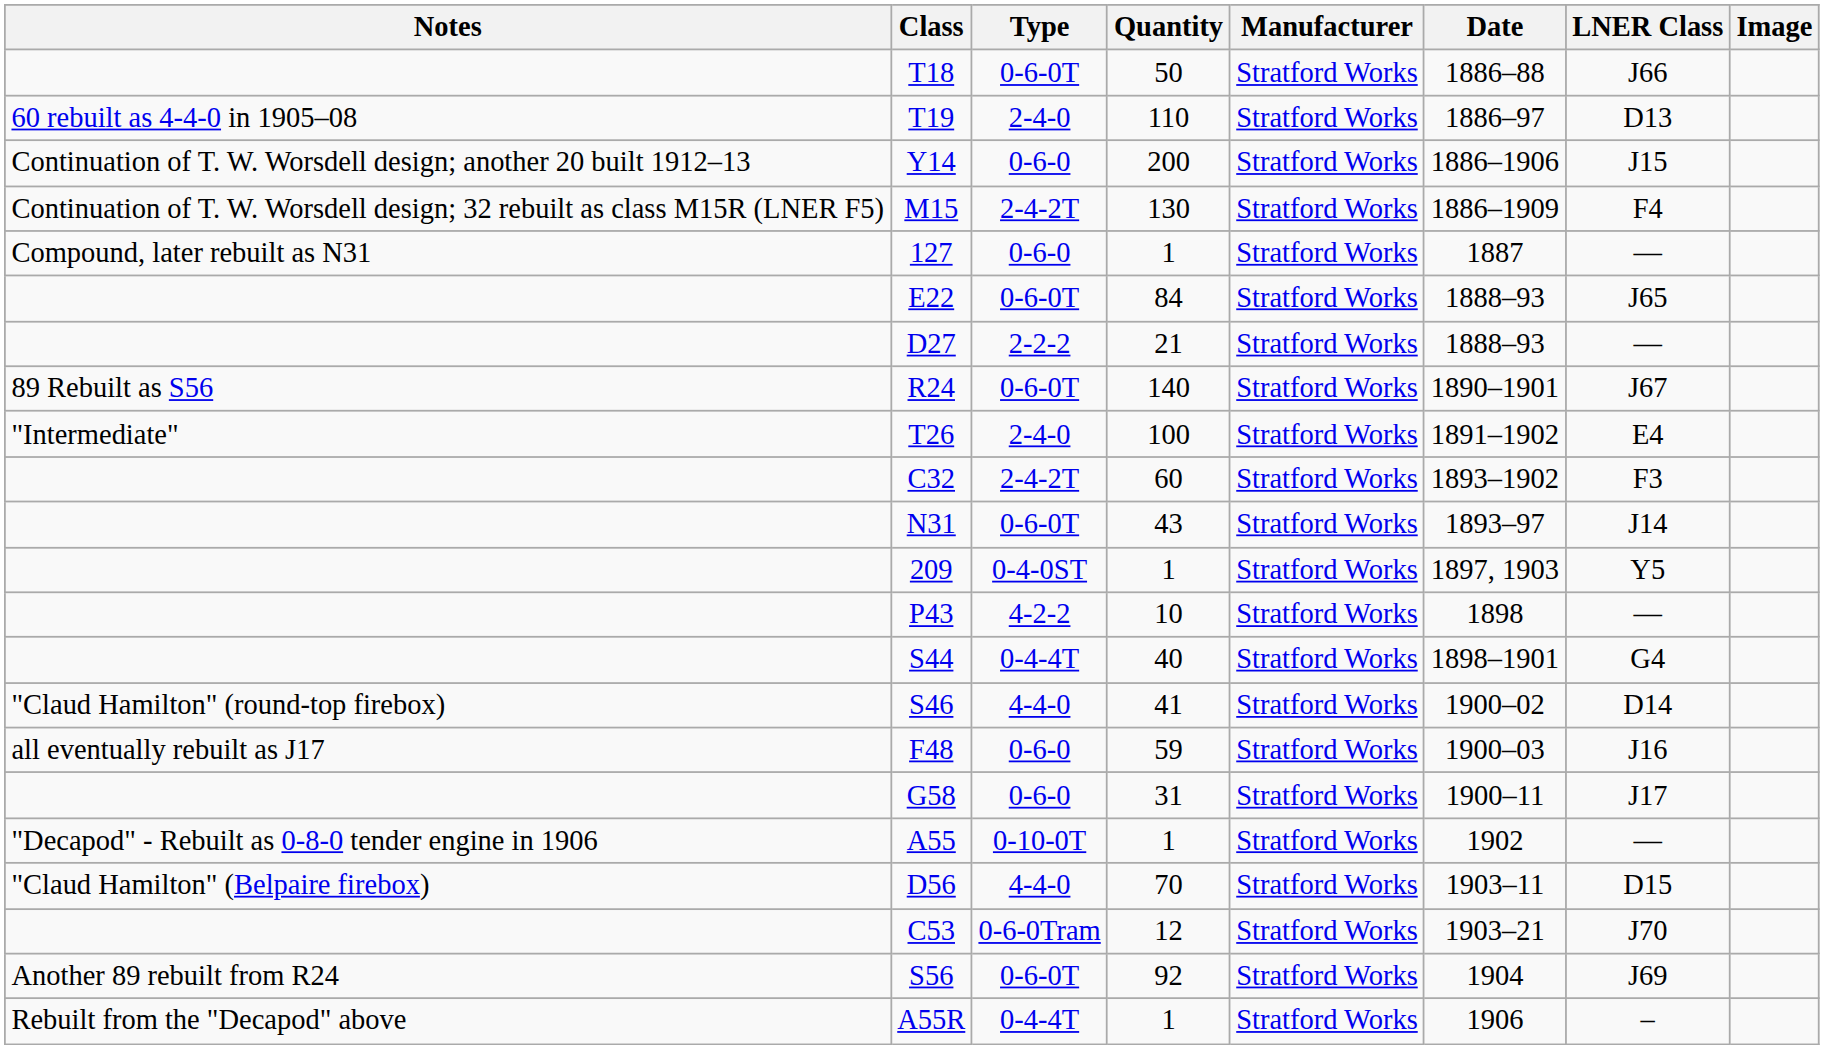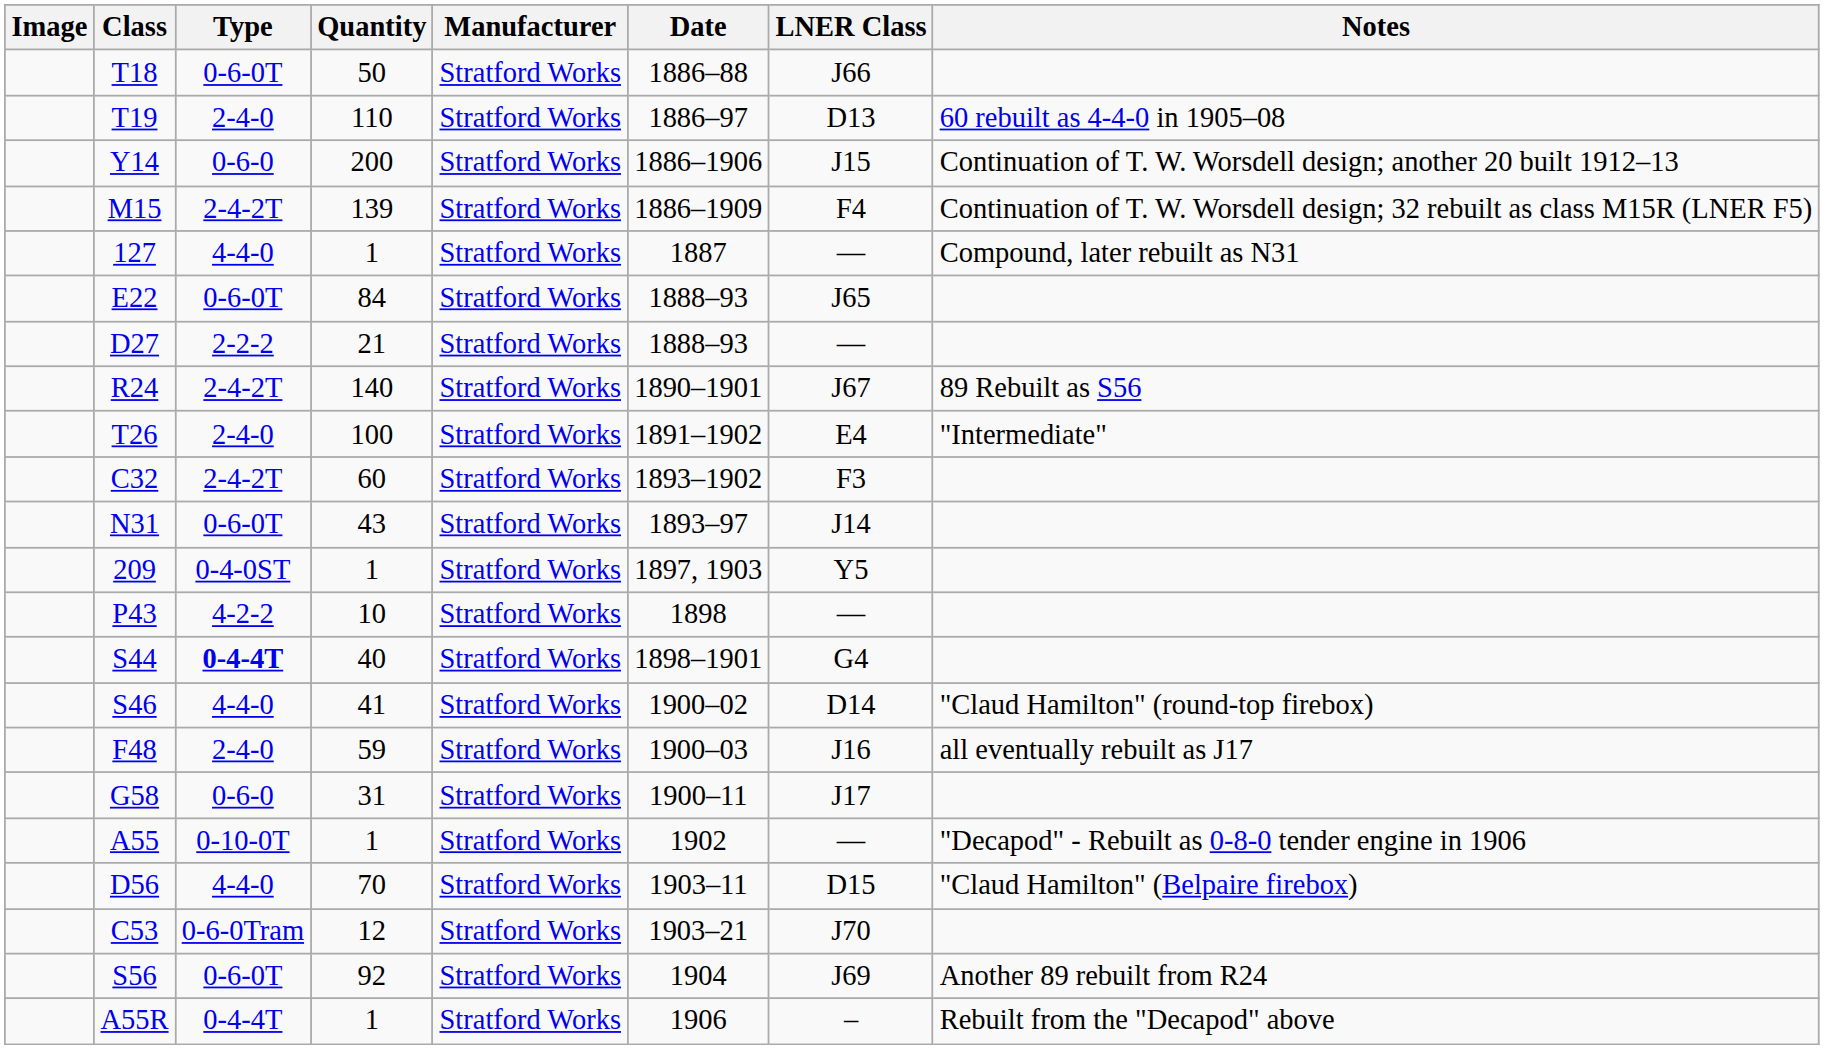columns swapped: Image <-> Notes
M15 | Quantity: 130 -> 139
127 | Type: 0-6-0 -> 4-4-0
R24 | Type: 0-6-0T -> 2-4-2T
S44 | Type: normal -> bold
F48 | Type: 0-6-0 -> 2-4-0
